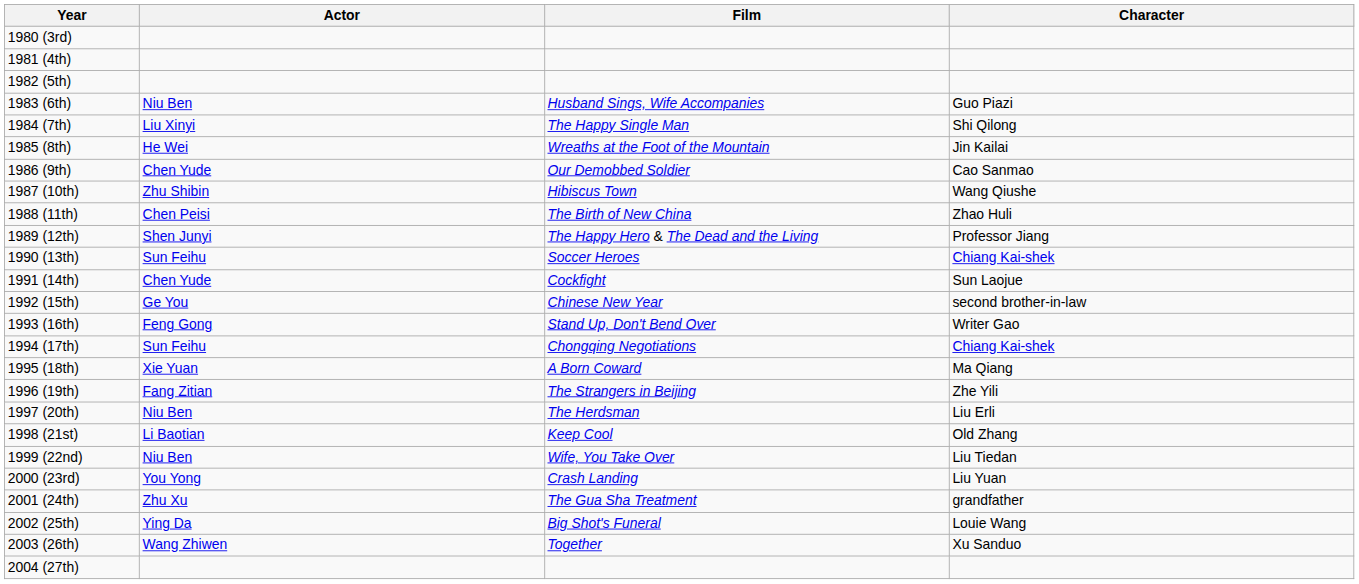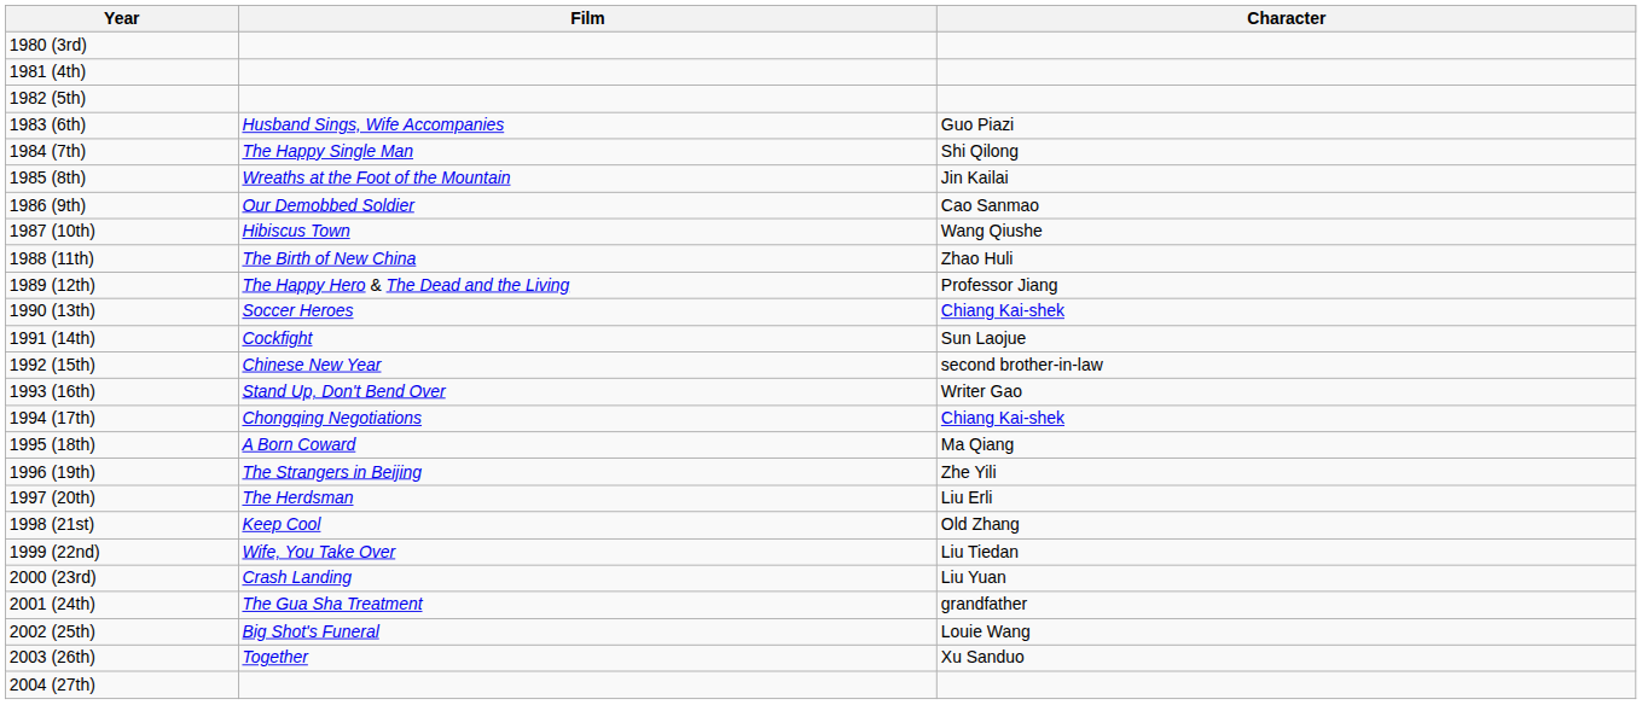- column: Actor | Niu Ben | Liu Xinyi | He Wei | Chen Yude | Zhu Shibin | Chen Peisi | Shen Junyi | Sun Feihu | Chen Yude | Ge You | Feng Gong | Sun Feihu | Xie Yuan | Fang Zitian | Niu Ben | Li Baotian | Niu Ben | You Yong | Zhu Xu | Ying Da | Wang Zhiwen
